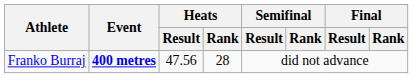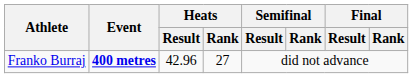Franko Burraj | Heats / Result: 47.56 -> 42.96
Franko Burraj | Heats / Rank: 28 -> 27
